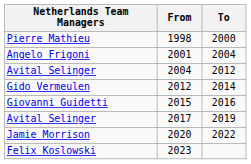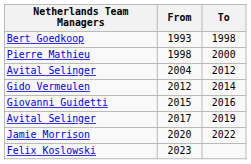+ row: Bert Goedkoop | 1993 | 1998
- row: Angelo Frigoni | 2001 | 2004
